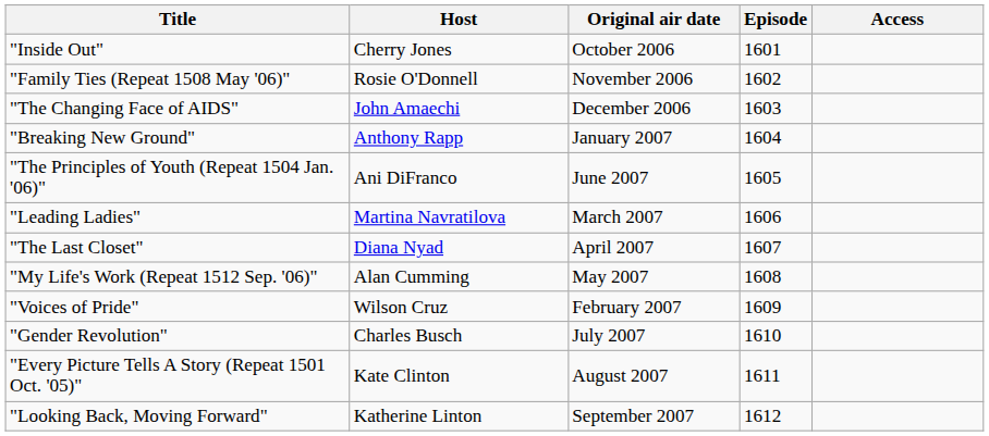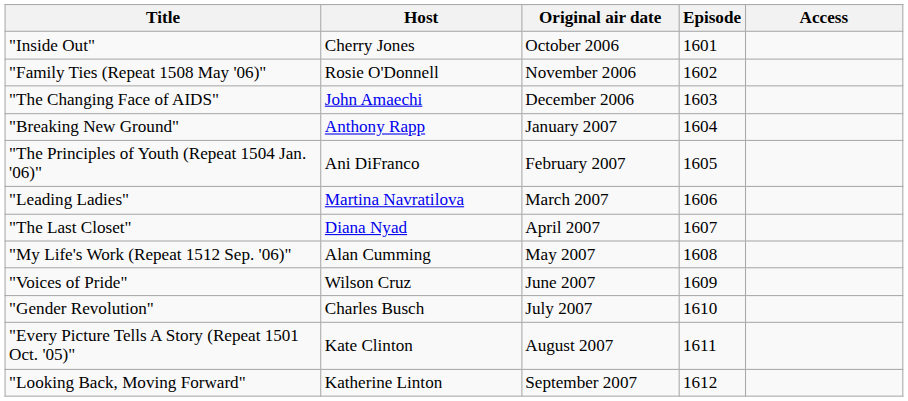"The Principles of Youth (Repeat 1504 Jan. '06)" | Original air date: June 2007 -> February 2007
"Voices of Pride" | Original air date: February 2007 -> June 2007
